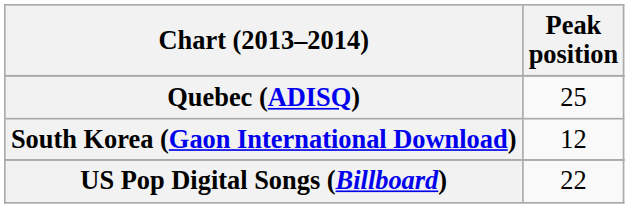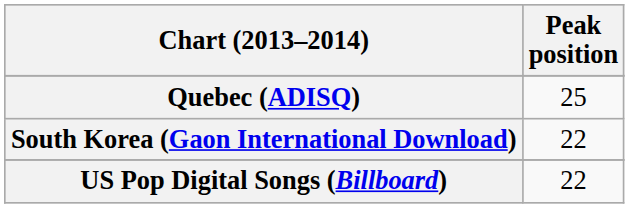South Korea (Gaon International Download) | Peak position: 12 -> 22
